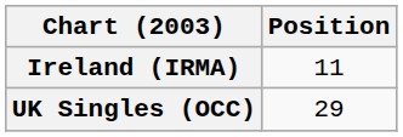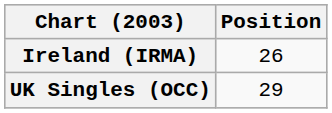Ireland (IRMA) | Position: 11 -> 26
